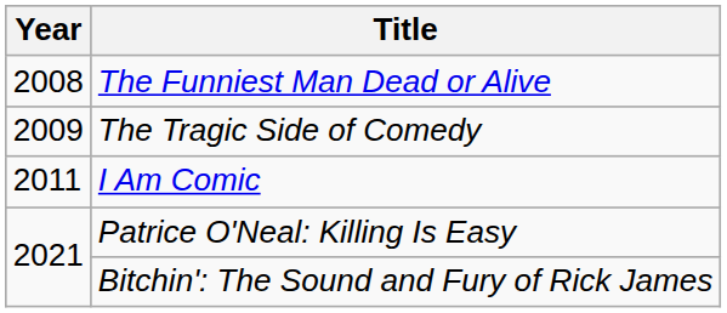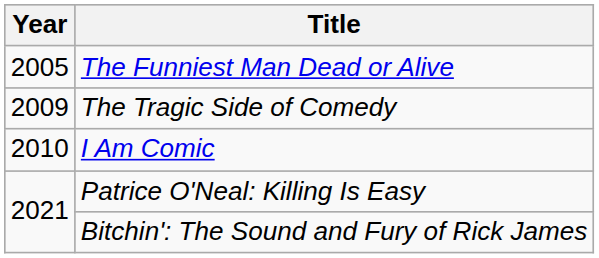The Funniest Man Dead or Alive | Year: 2008 -> 2005
I Am Comic | Year: 2011 -> 2010
